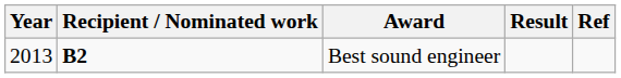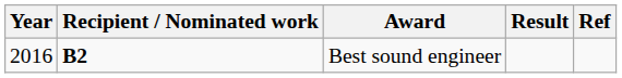Best sound engineer | Year: 2013 -> 2016
